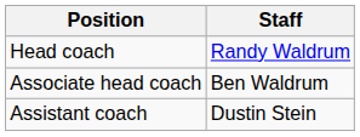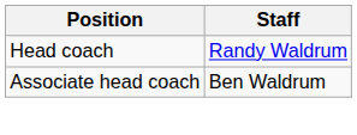- row: Assistant coach | Dustin Stein
